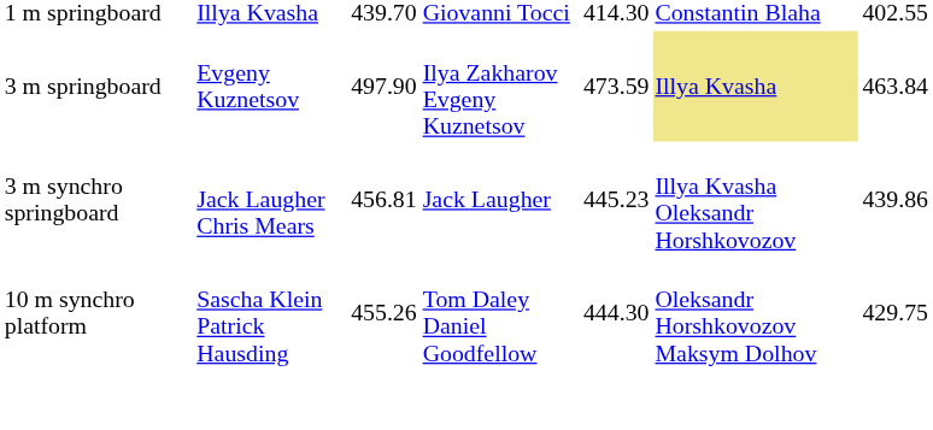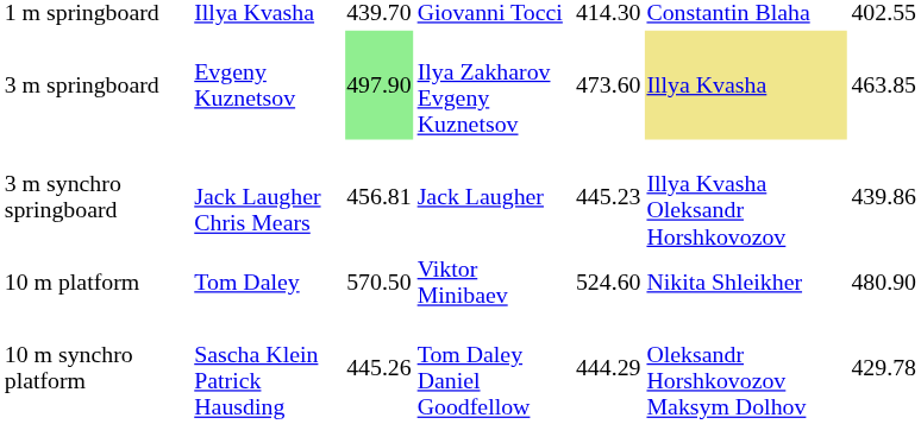3 m springboard | column 3: no background -> lightgreen background
3 m springboard | column 5: 473.59 -> 473.60
3 m springboard | column 7: 463.84 -> 463.85
+ row: 10 m platform | Tom Daley | 570.50 | Viktor Minibaev | 524.60 | Nikita Shleikher | 480.90
10 m synchro platform | column 3: 455.26 -> 445.26
10 m synchro platform | column 5: 444.30 -> 444.29
10 m synchro platform | column 7: 429.75 -> 429.78
